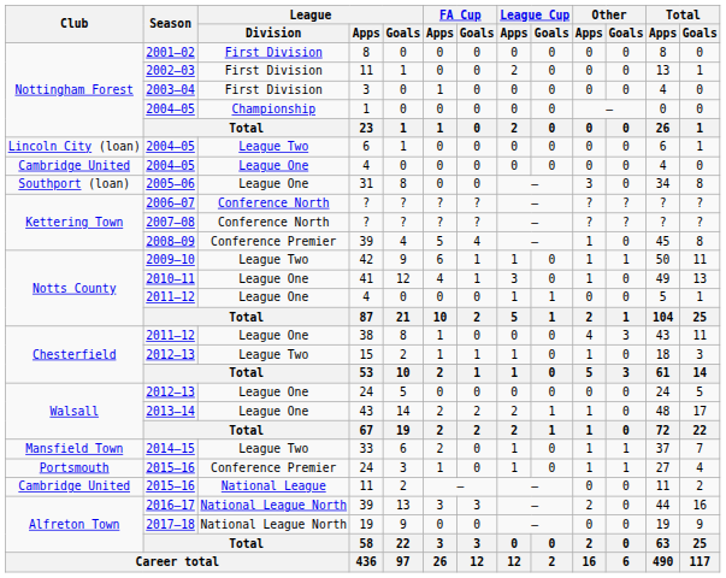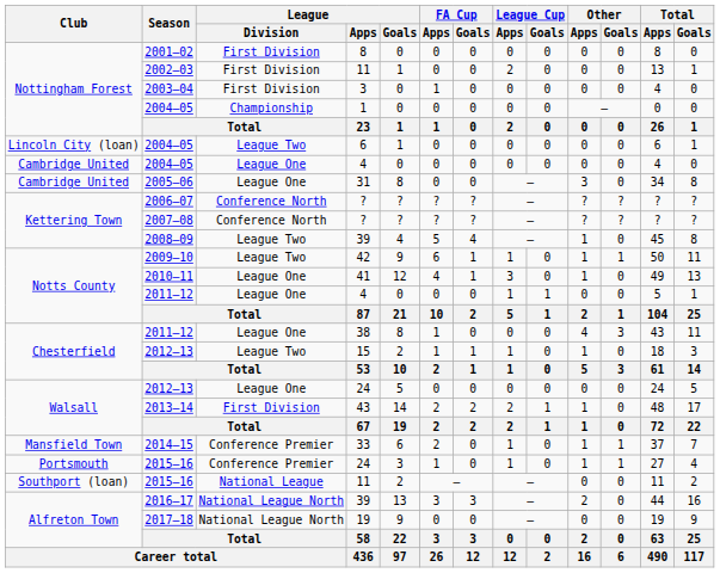2005–06 | Club: Southport (loan) -> Cambridge United
2008–09 | League / Division: Conference Premier -> League Two
2013–14 | League / Division: League One -> First Division
2014–15 | League / Division: League Two -> Conference Premier
2015–16 / 11 | Club: Cambridge United -> Southport (loan)
